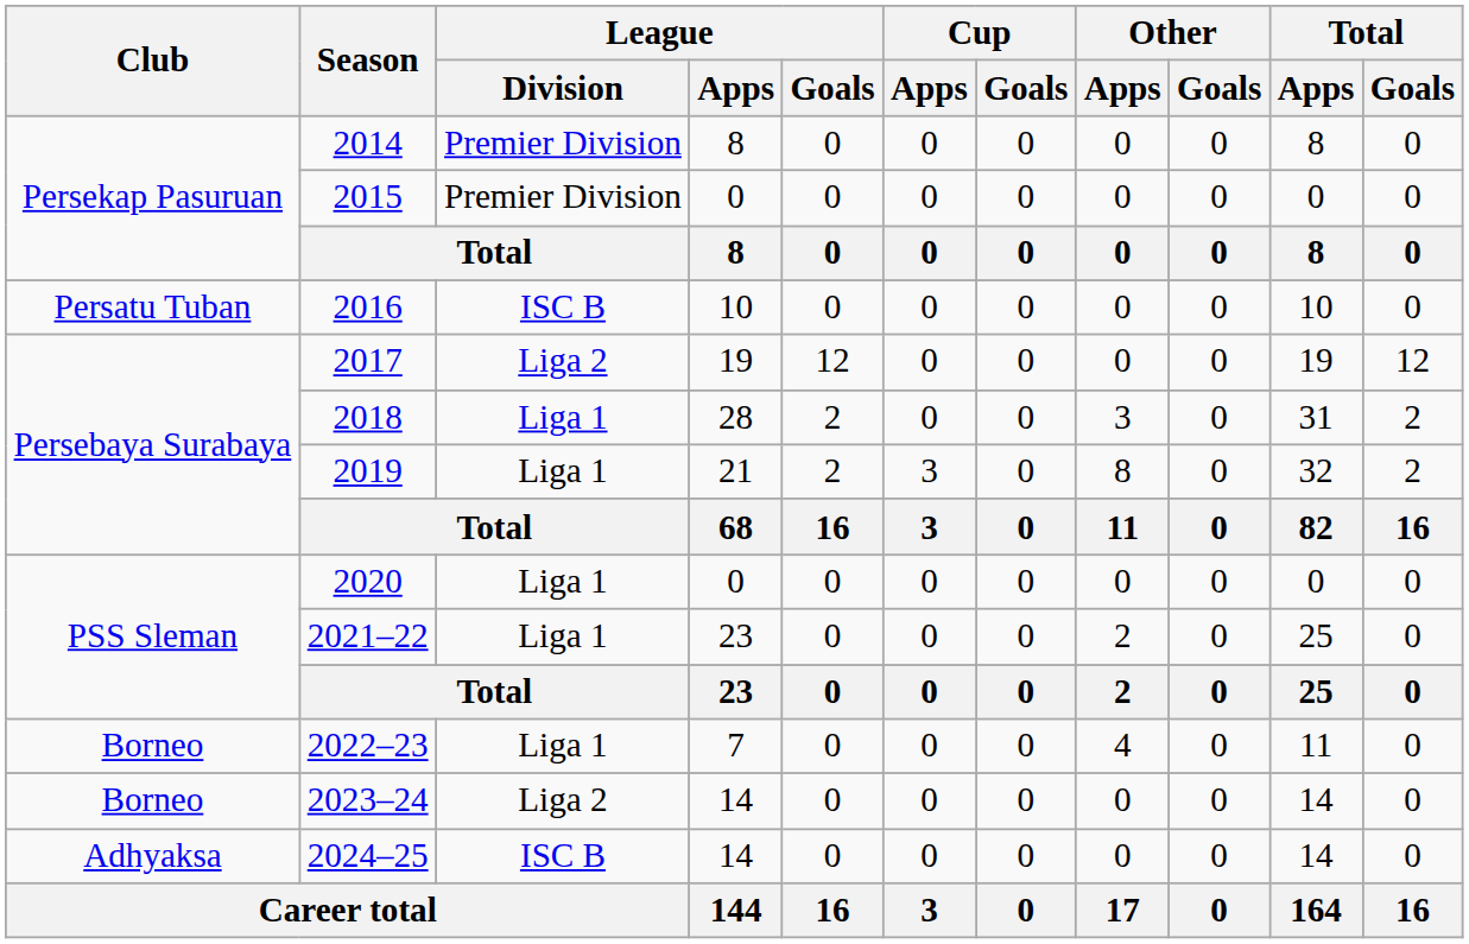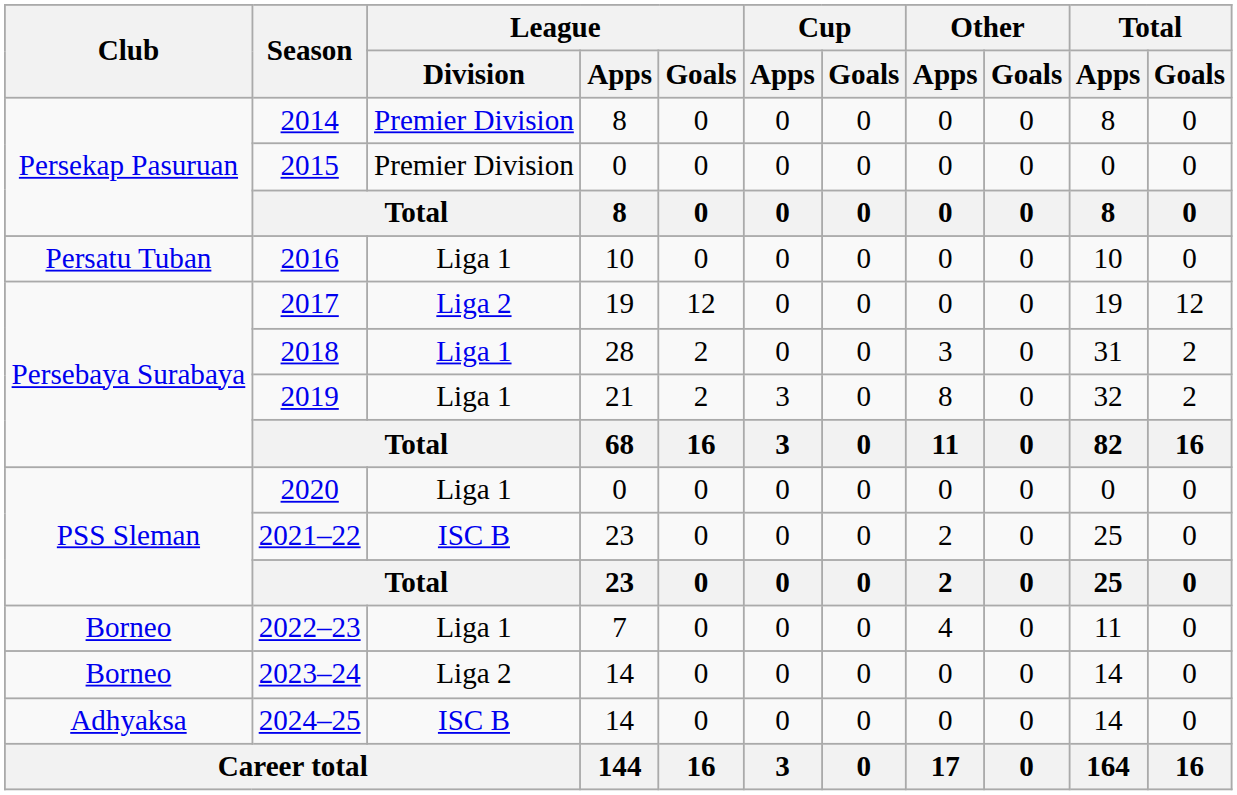2016 | League / Division: ISC B -> Liga 1
2021–22 | League / Division: Liga 1 -> ISC B
